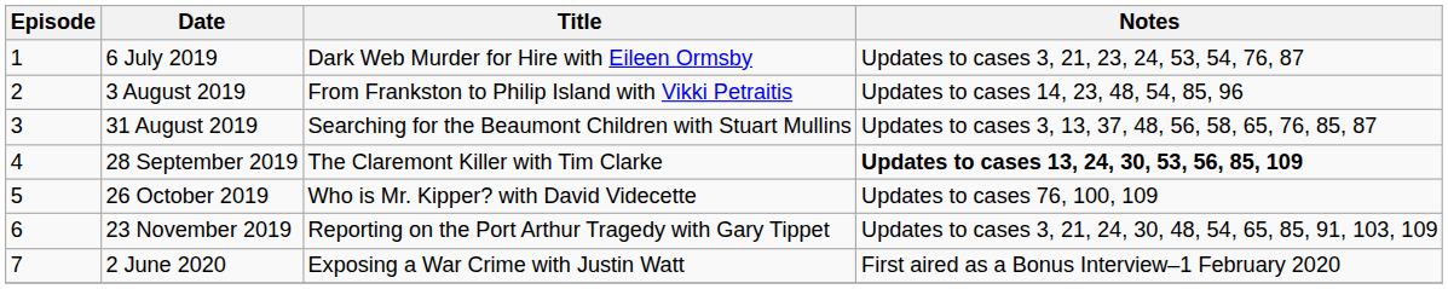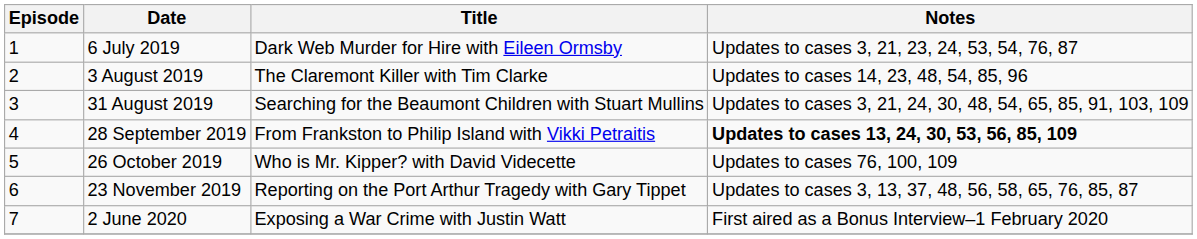3 August 2019 | Title: From Frankston to Philip Island with Vikki Petraitis -> The Claremont Killer with Tim Clarke
31 August 2019 | Notes: Updates to cases 3, 13, 37, 48, 56, 58, 65, 76, 85, 87 -> Updates to cases 3, 21, 24, 30, 48, 54, 65, 85, 91, 103, 109
28 September 2019 | Title: The Claremont Killer with Tim Clarke -> From Frankston to Philip Island with Vikki Petraitis
23 November 2019 | Notes: Updates to cases 3, 21, 24, 30, 48, 54, 65, 85, 91, 103, 109 -> Updates to cases 3, 13, 37, 48, 56, 58, 65, 76, 85, 87
